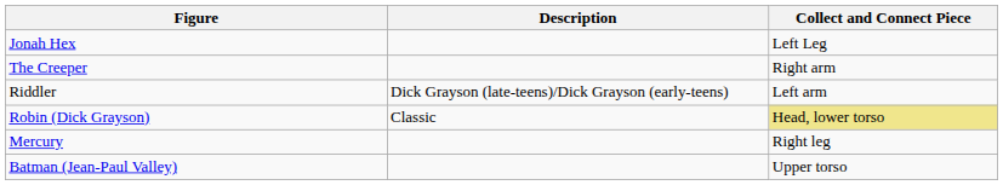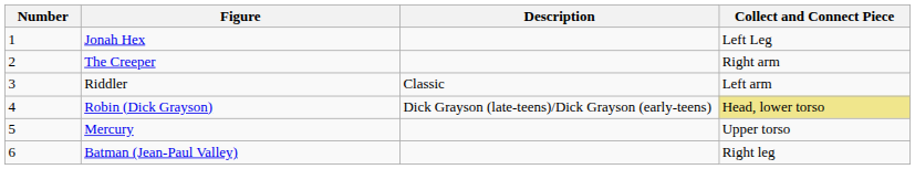+ column: Number | 1 | 2 | 3 | 4 | 5 | 6
Riddler | Description: Dick Grayson (late-teens)/Dick Grayson (early-teens) -> Classic
Robin (Dick Grayson) | Description: Classic -> Dick Grayson (late-teens)/Dick Grayson (early-teens)
Mercury | Collect and Connect Piece: Right leg -> Upper torso
Batman (Jean-Paul Valley) | Collect and Connect Piece: Upper torso -> Right leg
